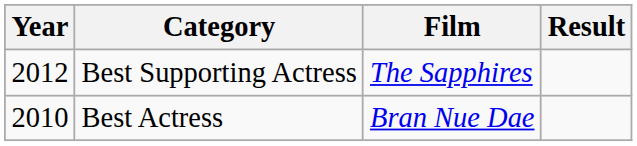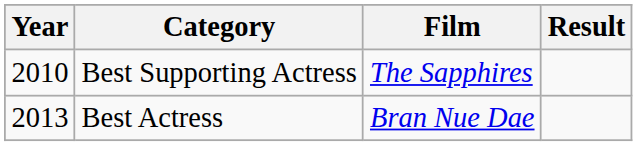Best Supporting Actress | Year: 2012 -> 2010
Best Actress | Year: 2010 -> 2013
